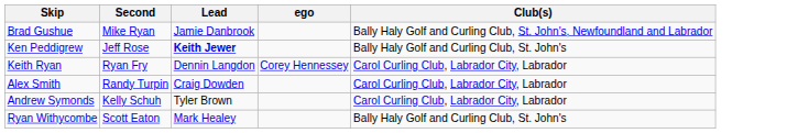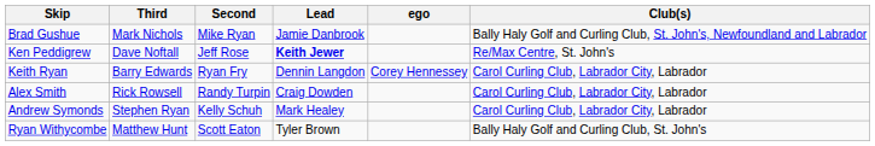+ column: Third | Mark Nichols | Dave Noftall | Barry Edwards | Rick Rowsell | Stephen Ryan | Matthew Hunt
Ken Peddigrew | Club(s): Bally Haly Golf and Curling Club, St. John's -> Re/Max Centre, St. John's
Andrew Symonds | Lead: Tyler Brown -> Mark Healey
Ryan Withycombe | Lead: Mark Healey -> Tyler Brown
